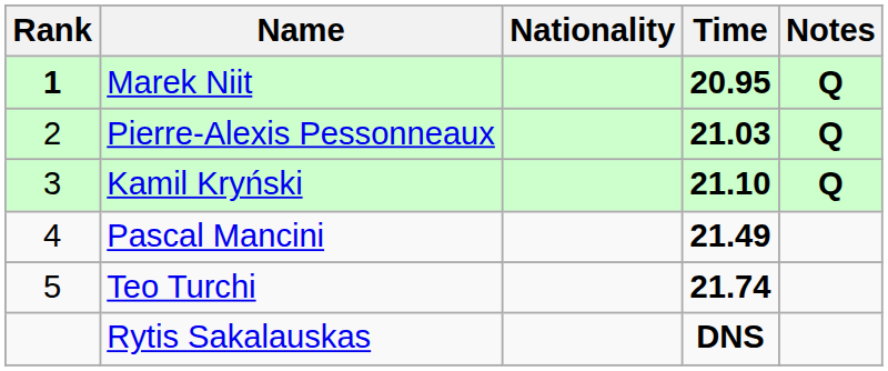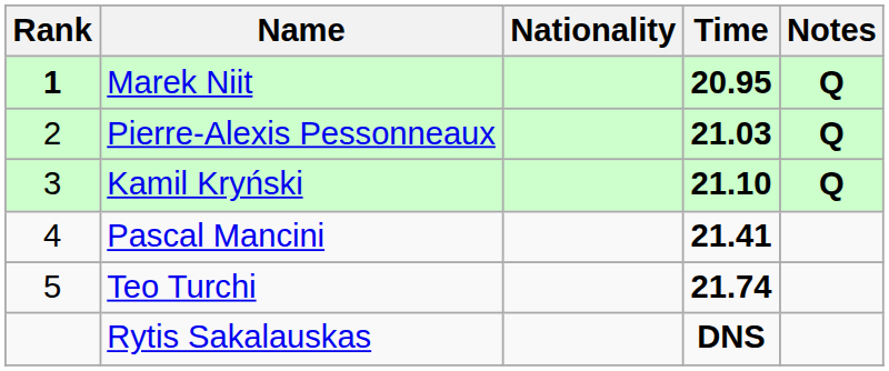Pascal Mancini | Time: 21.49 -> 21.41
